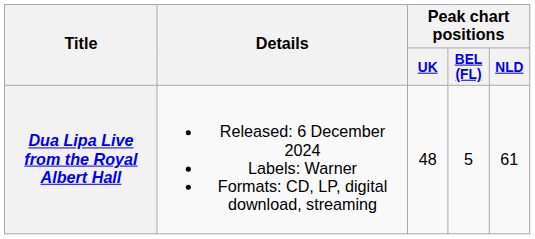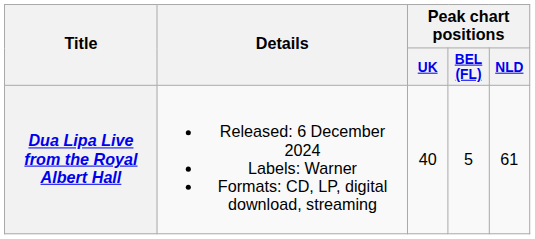Dua Lipa Live from the Royal Albert Hall | Peak chart positions / UK: 48 -> 40
